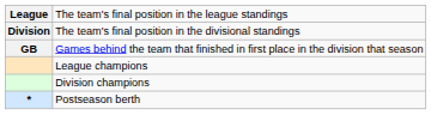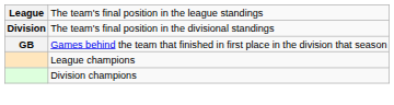- row: * | Postseason berth
